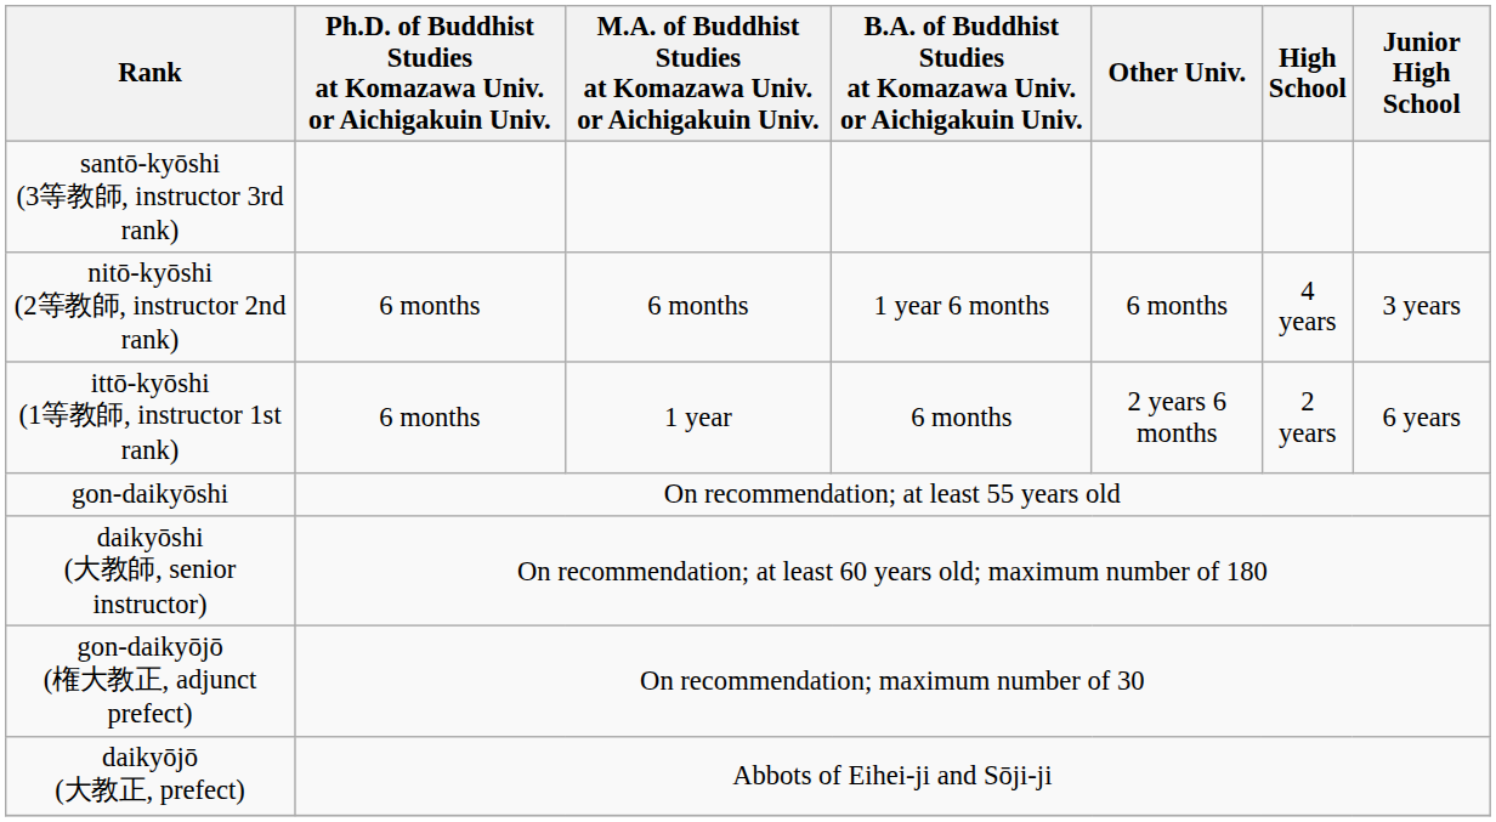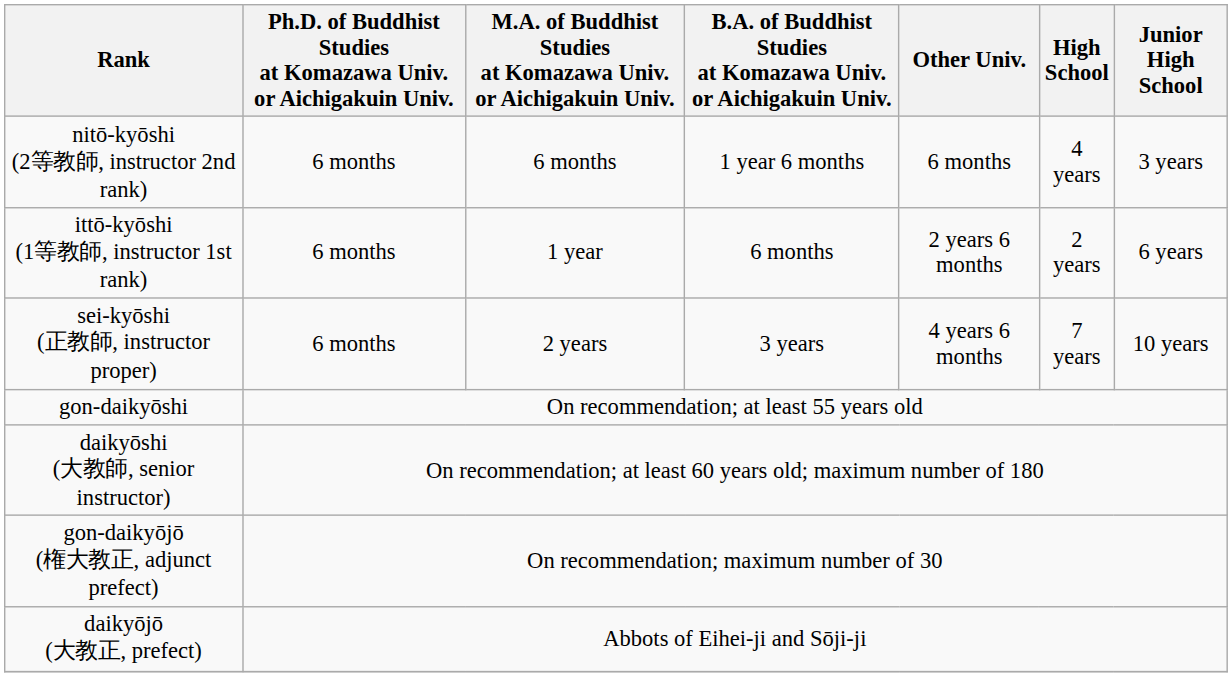- row: santō-kyōshi (3等教師, instructor 3rd rank)
+ row: sei-kyōshi (正教師, instructor proper) | 6 months | 2 years | 3 years | 4 years 6 months | 7 years | 10 years
